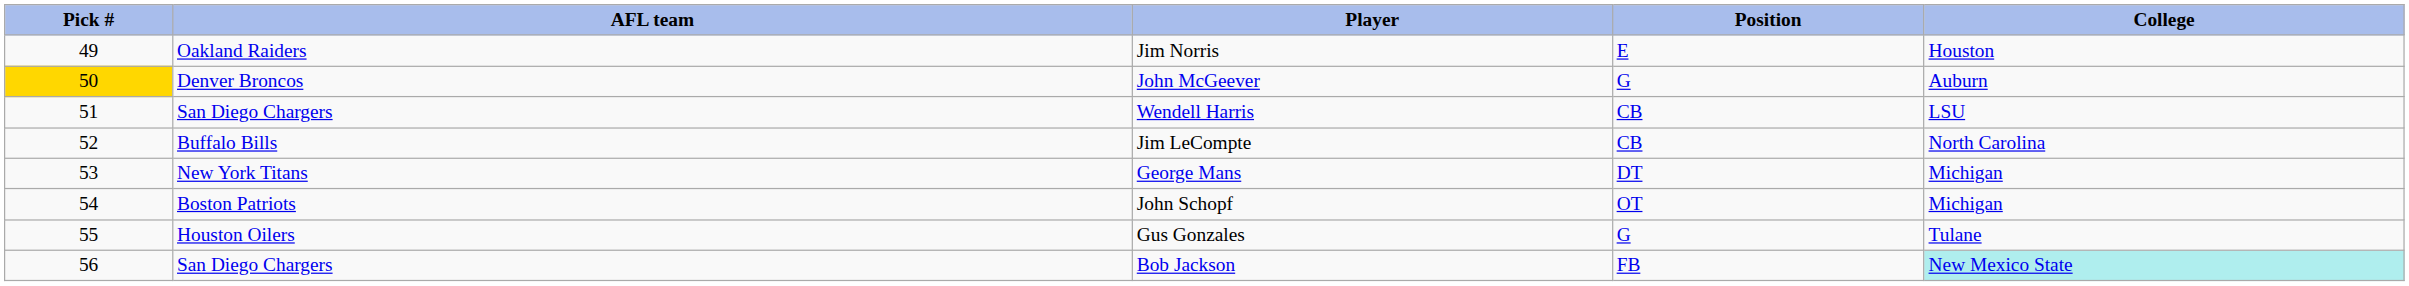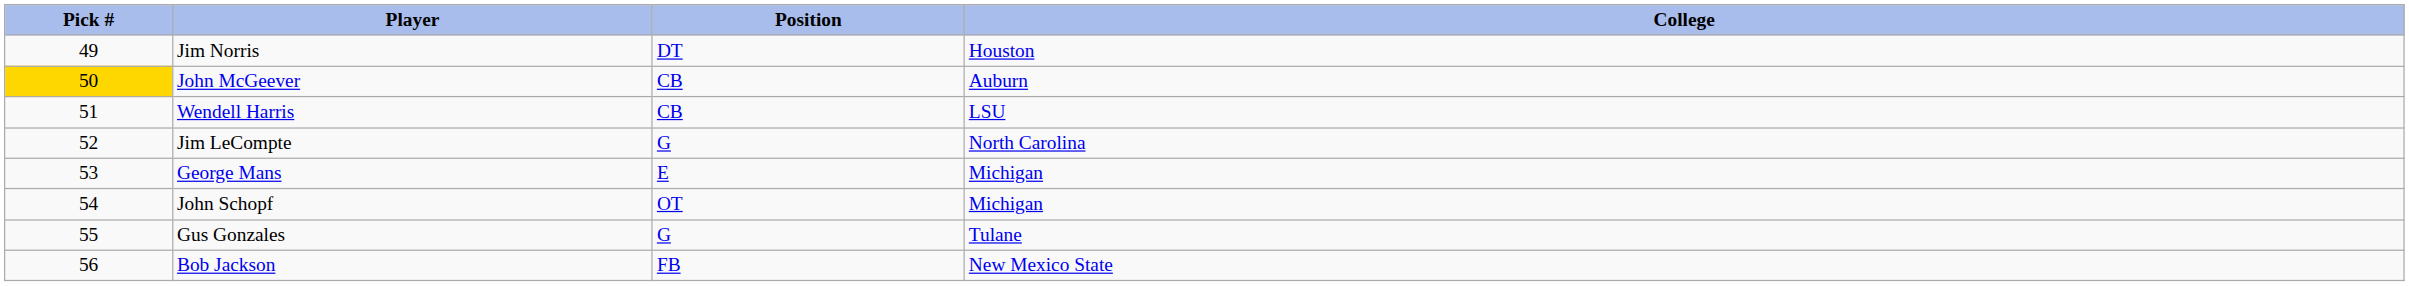- column: AFL team | Oakland Raiders | Denver Broncos | San Diego Chargers | Buffalo Bills | New York Titans | Boston Patriots | Houston Oilers | San Diego Chargers
Jim Norris | Position: E -> DT
John McGeever | Position: G -> CB
Jim LeCompte | Position: CB -> G
George Mans | Position: DT -> E
Bob Jackson | College: paleturquoise background -> no background
